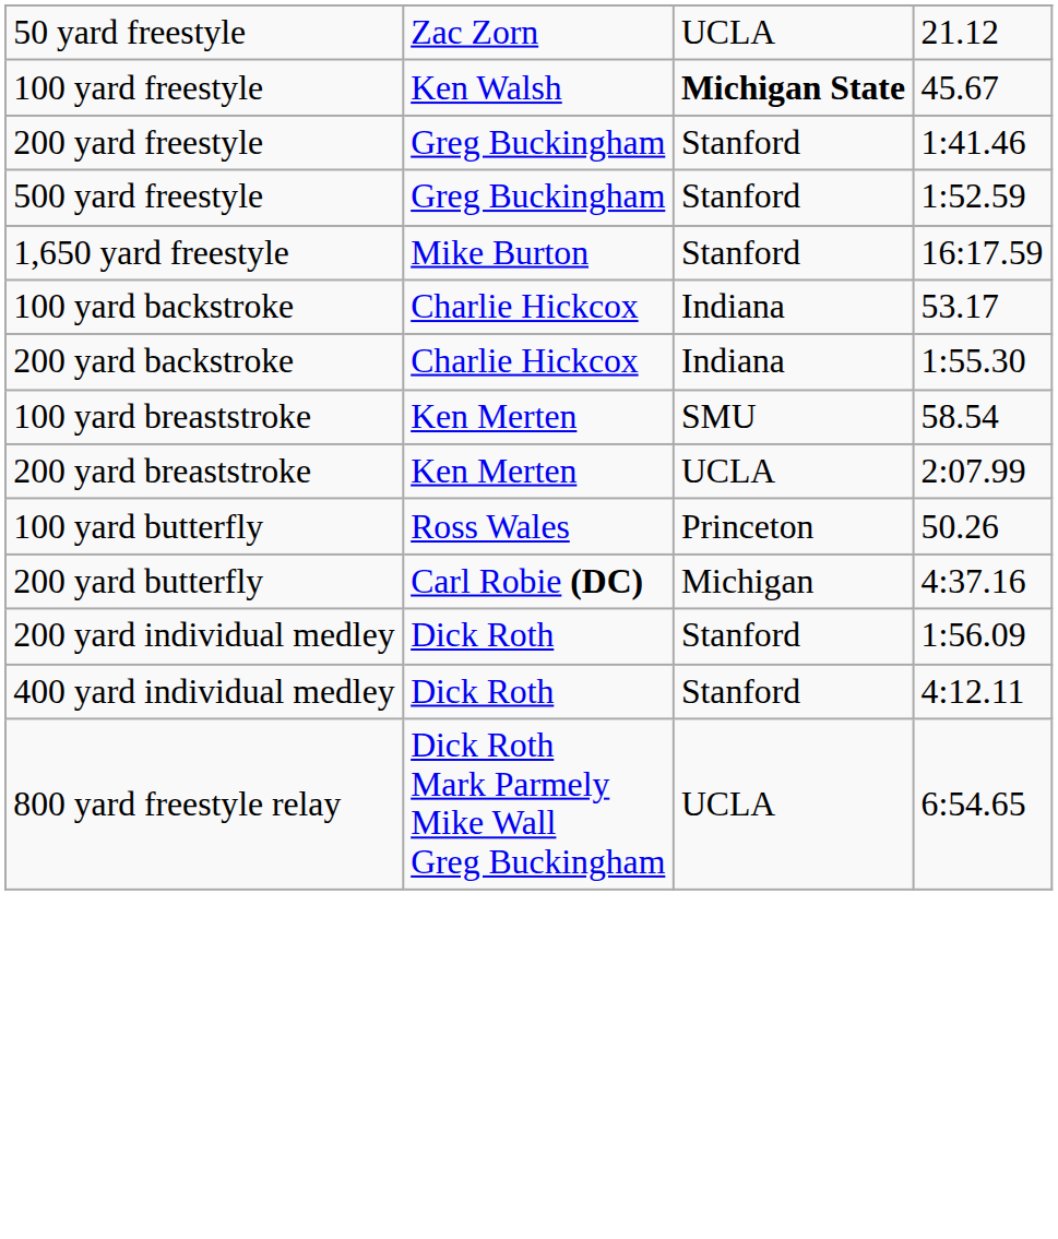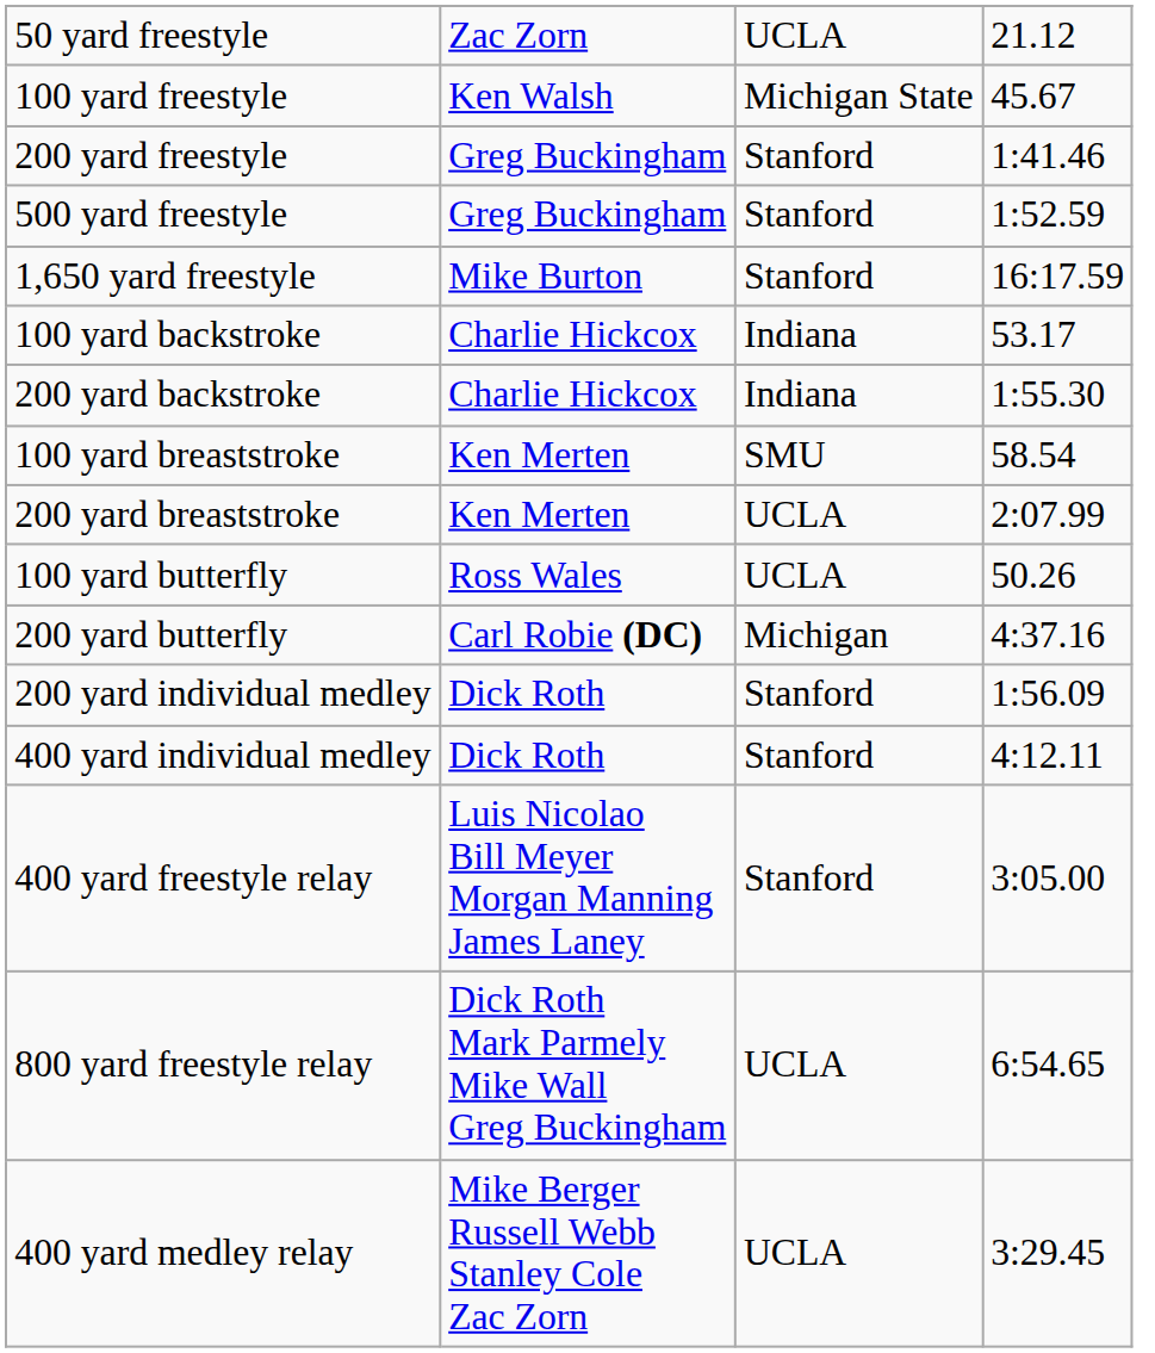100 yard freestyle | column 3: bold -> normal
100 yard butterfly | column 3: Princeton -> UCLA
+ row: 400 yard freestyle relay | Luis Nicolao Bill Meyer Morgan Manning James Laney | Stanford | 3:05.00
+ row: 400 yard medley relay | Mike Berger Russell Webb Stanley Cole Zac Zorn | UCLA | 3:29.45
